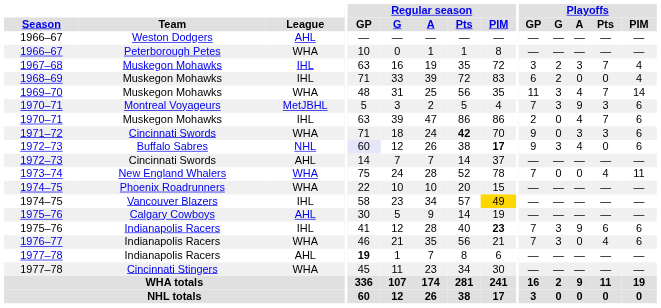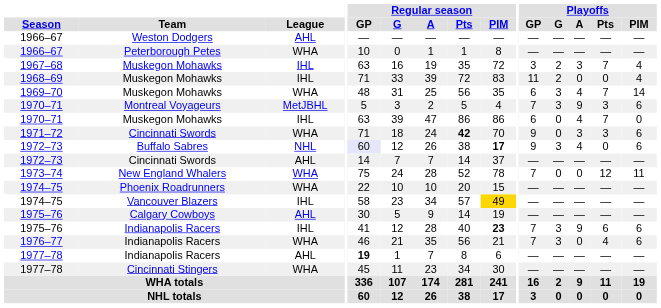1968–69 | Playoffs / GP: 6 -> 11
1969–70 | Playoffs / GP: 11 -> 6
1970–71 / Muskegon Mohawks | Playoffs / GP: 2 -> 6
1970–71 / Muskegon Mohawks | Playoffs / PIM: 6 -> 0
1973–74 | Playoffs / Pts: 4 -> 12
